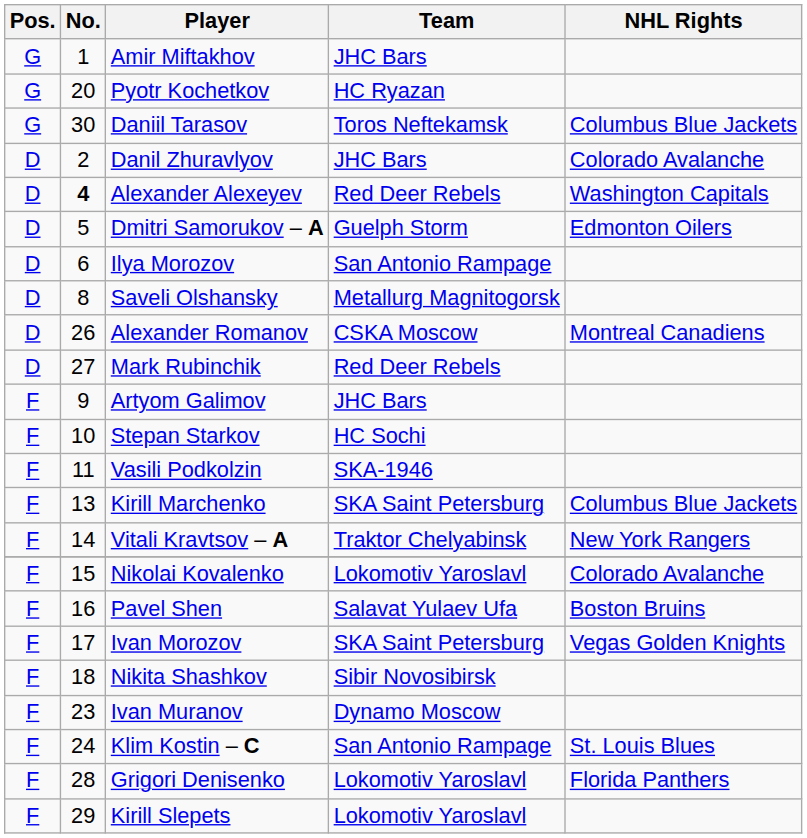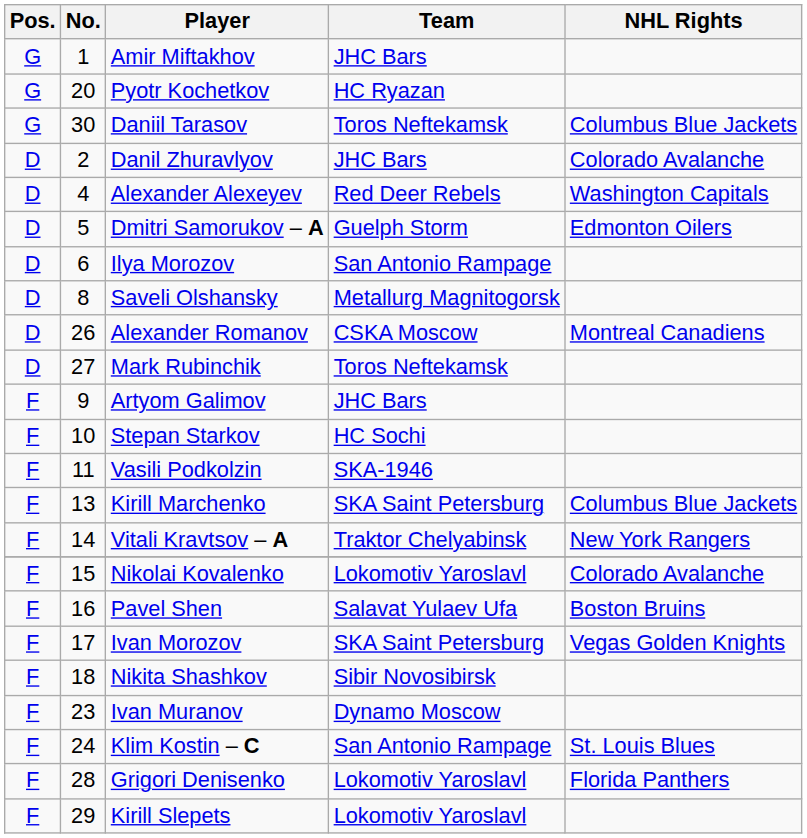Alexander Alexeyev | No.: bold -> normal
Mark Rubinchik | Team: Red Deer Rebels -> Toros Neftekamsk
